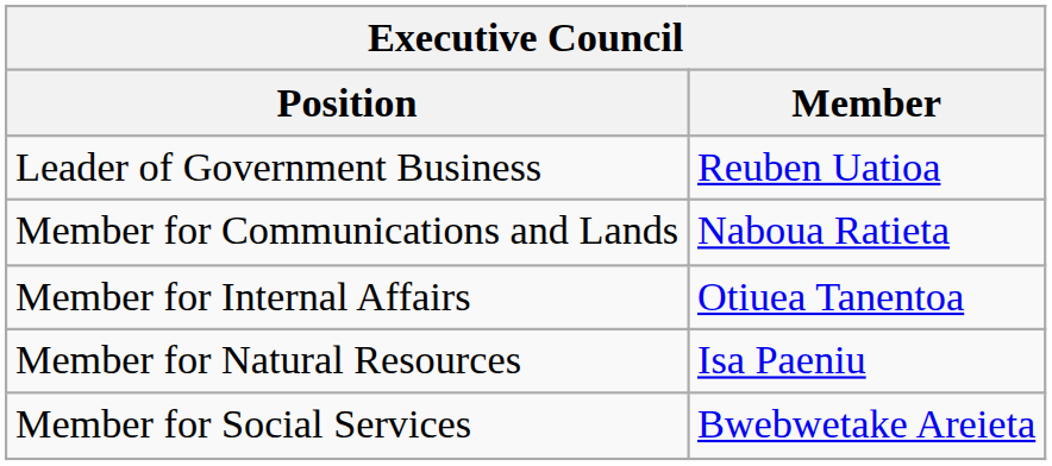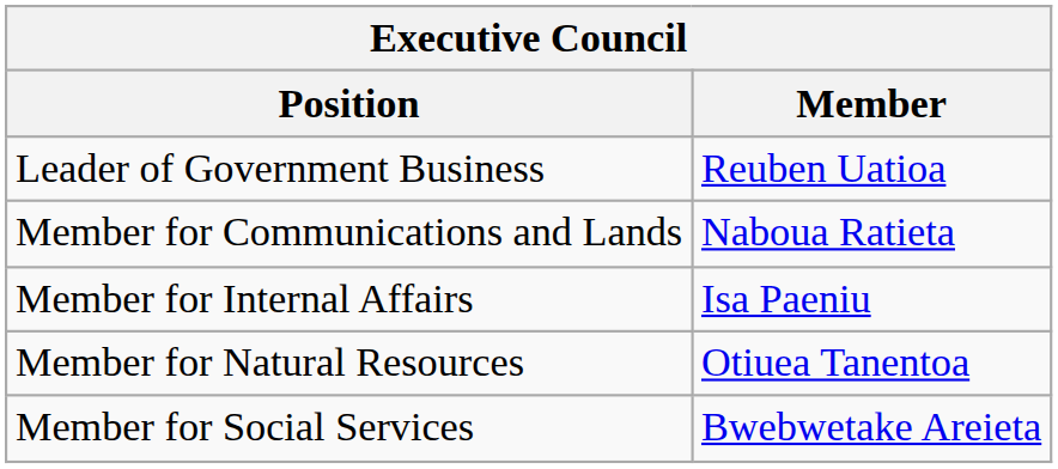Member for Internal Affairs | Member: Otiuea Tanentoa -> Isa Paeniu
Member for Natural Resources | Member: Isa Paeniu -> Otiuea Tanentoa
